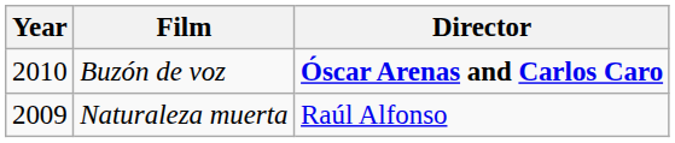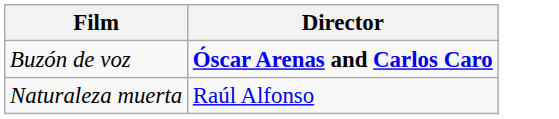- column: Year | 2010 | 2009
